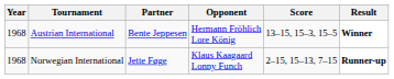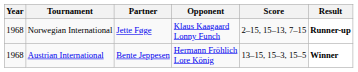rows swapped: Norwegian International <-> Austrian International
